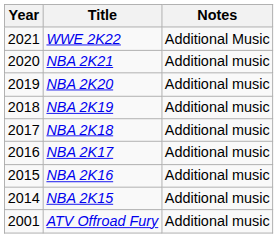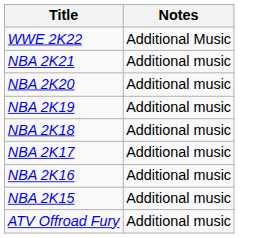- column: Year | 2021 | 2020 | 2019 | 2018 | 2017 | 2016 | 2015 | 2014 | 2001
